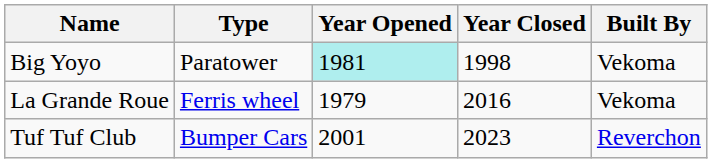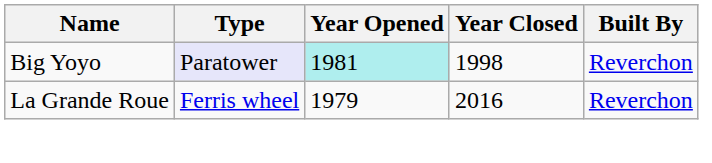Big Yoyo | Type: no background -> lavender background
Big Yoyo | Built By: Vekoma -> Reverchon
La Grande Roue | Built By: Vekoma -> Reverchon
- row: Tuf Tuf Club | Bumper Cars | 2001 | 2023 | Reverchon
